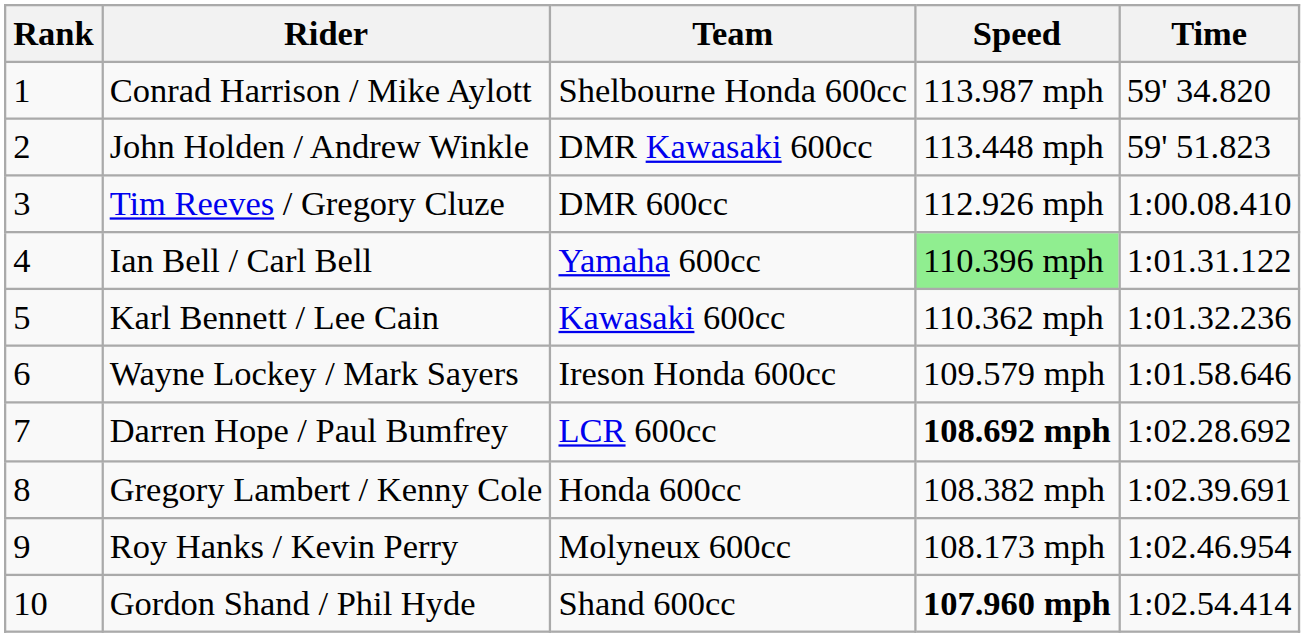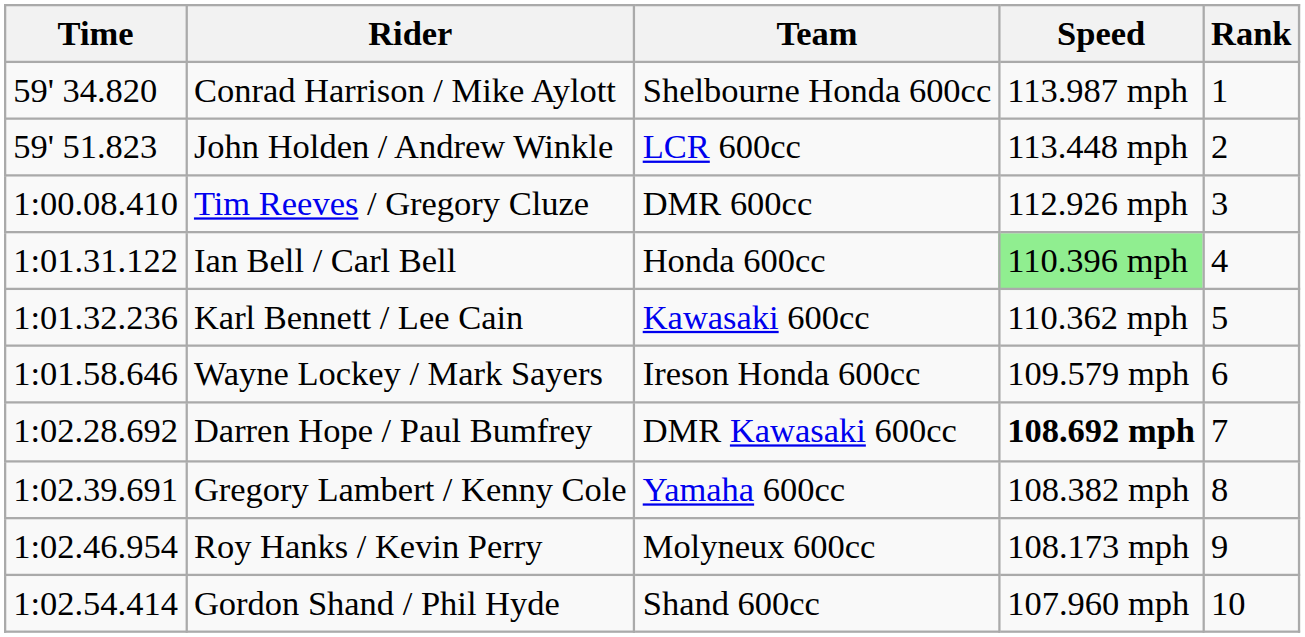columns swapped: Rank <-> Time
John Holden / Andrew Winkle | Team: DMR Kawasaki 600cc -> LCR 600cc
Ian Bell / Carl Bell | Team: Yamaha 600cc -> Honda 600cc
Darren Hope / Paul Bumfrey | Team: LCR 600cc -> DMR Kawasaki 600cc
Gregory Lambert / Kenny Cole | Team: Honda 600cc -> Yamaha 600cc
Gordon Shand / Phil Hyde | Speed: bold -> normal
